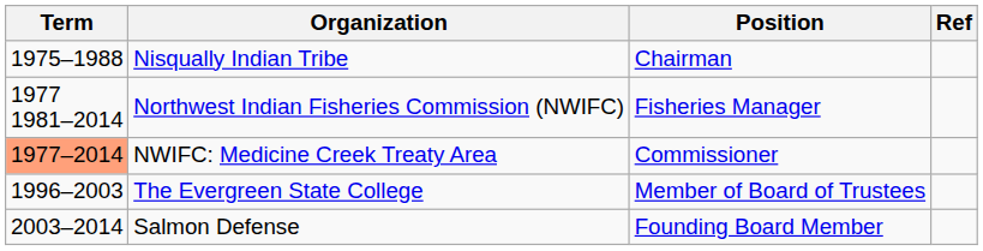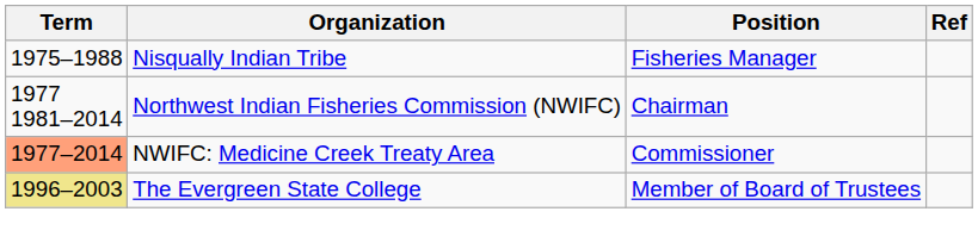Nisqually Indian Tribe | Position: Chairman -> Fisheries Manager
Northwest Indian Fisheries Commission (NWIFC) | Position: Fisheries Manager -> Chairman
The Evergreen State College | Term: no background -> khaki background
- row: 2003–2014 | Salmon Defense | Founding Board Member
